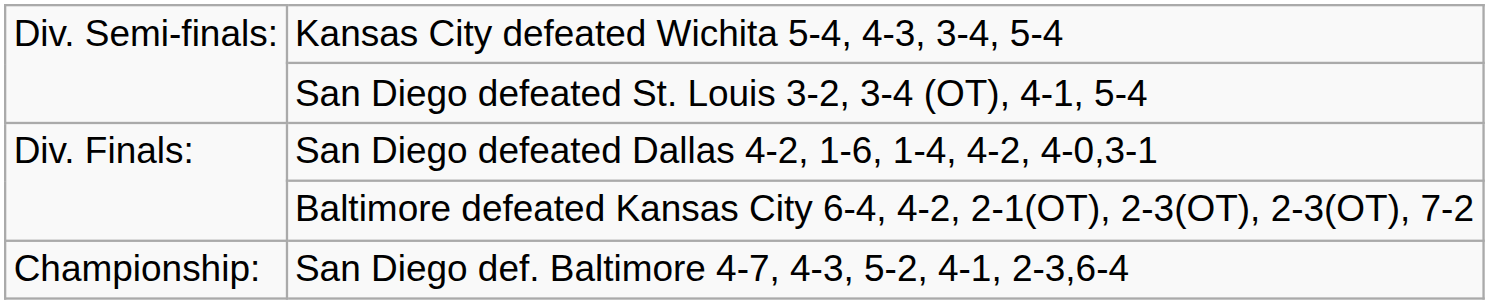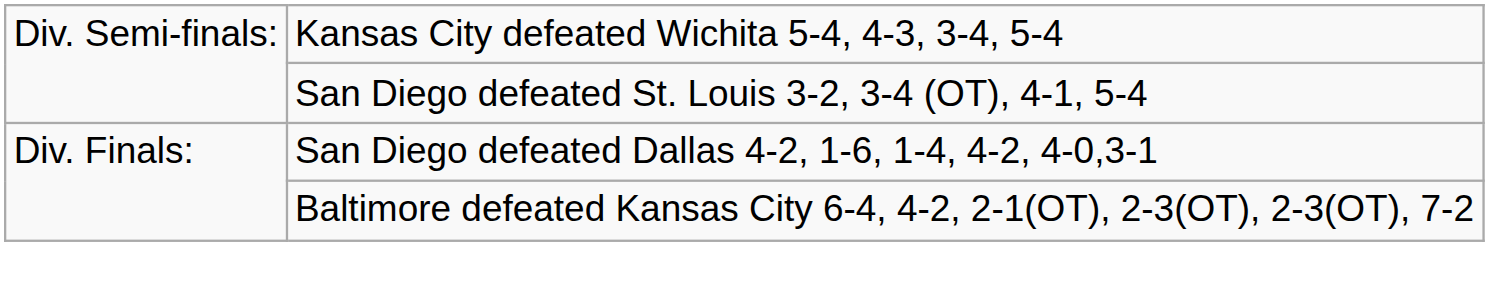- row: Championship: | San Diego def. Baltimore 4-7, 4-3, 5-2, 4-1, 2-3,6-4
